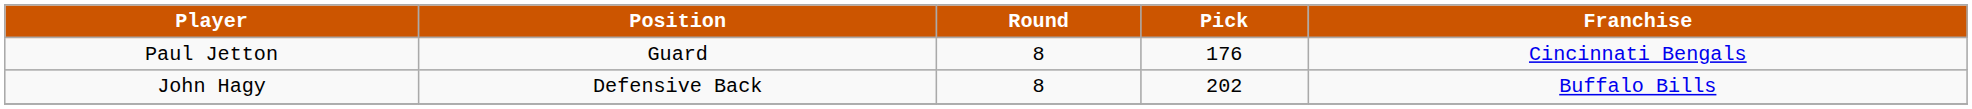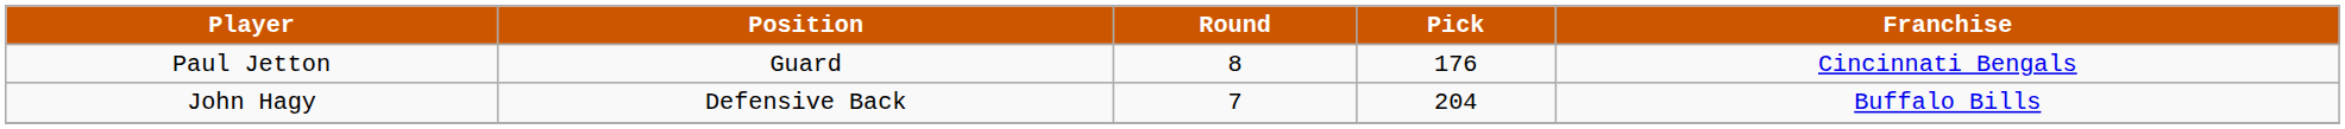John Hagy | Round: 8 -> 7
John Hagy | Pick: 202 -> 204
